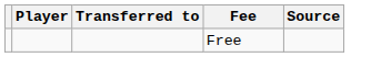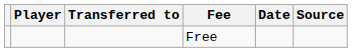+ column: Date
